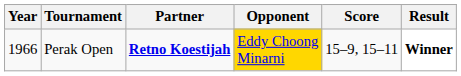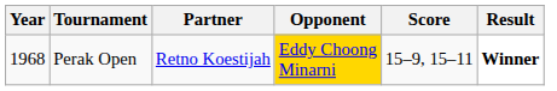Perak Open | Year: 1966 -> 1968
Perak Open | Partner: bold -> normal
